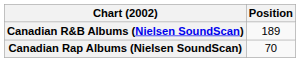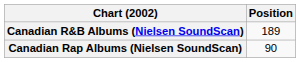Canadian Rap Albums (Nielsen SoundScan) | Position: 70 -> 90
